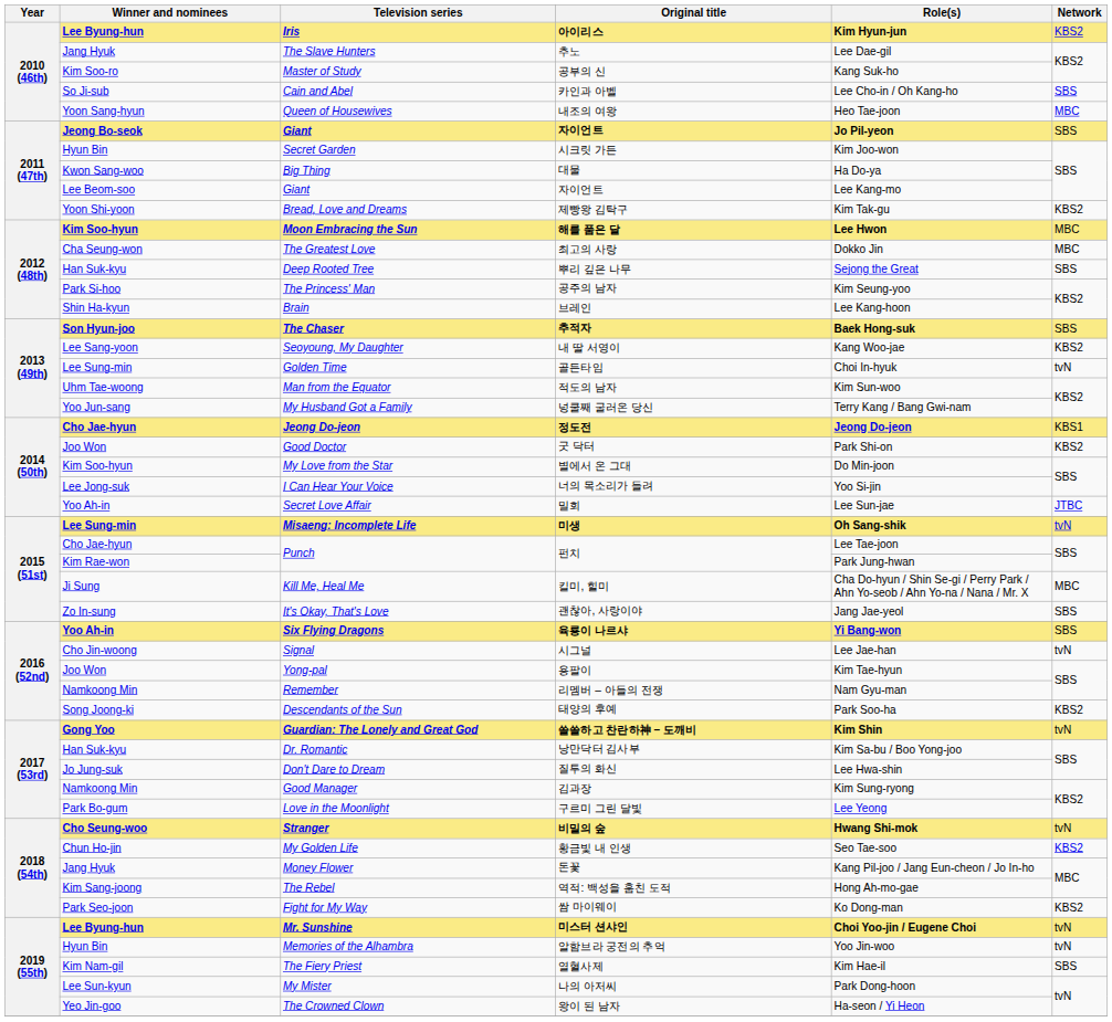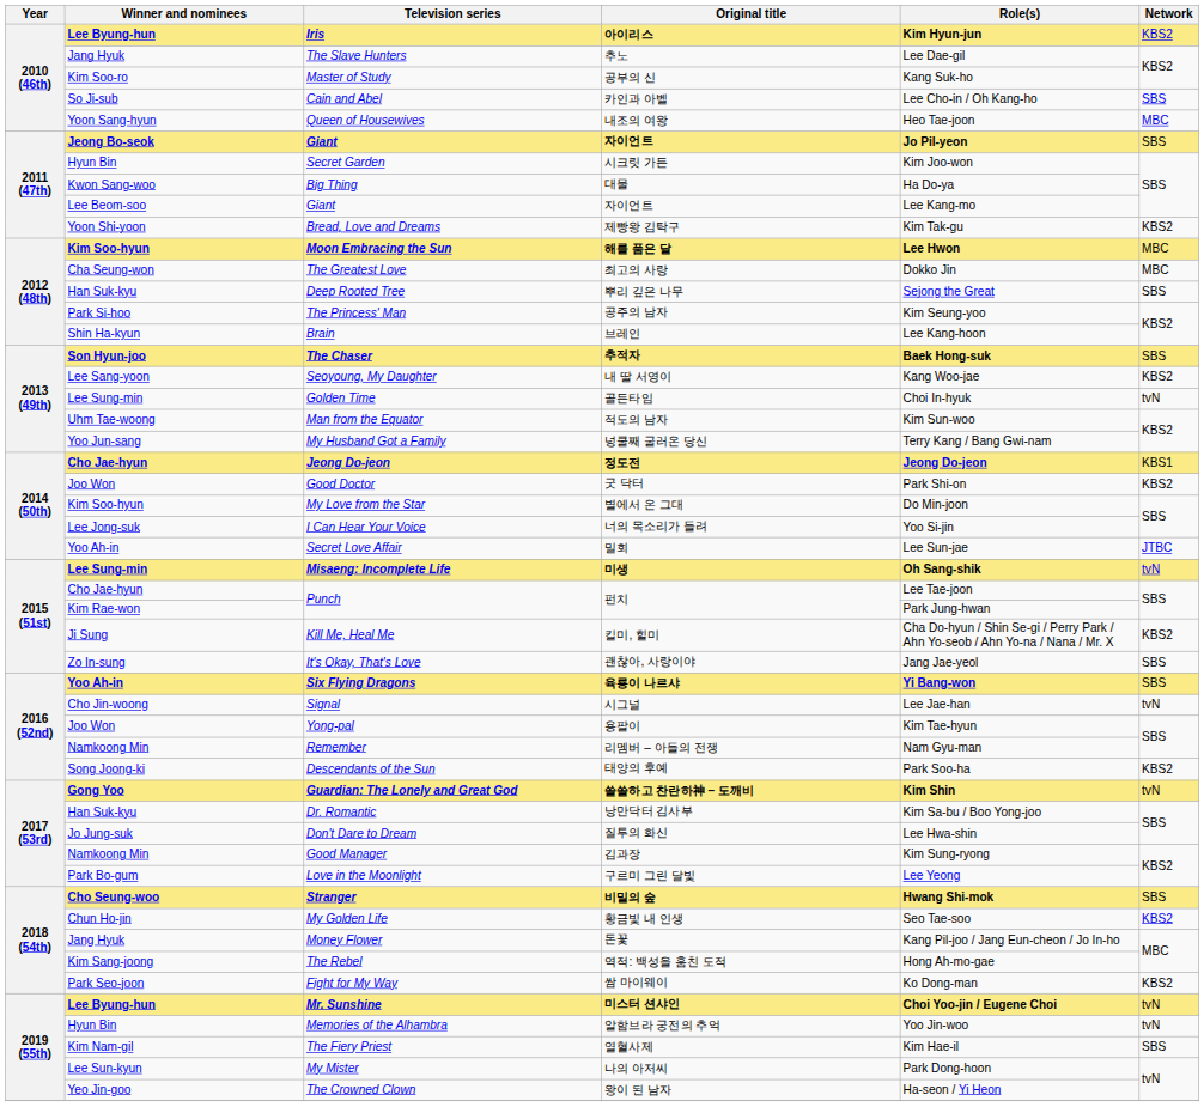Kill Me, Heal Me | Network: MBC -> KBS2
Stranger | Network: tvN -> SBS
